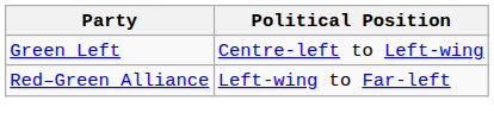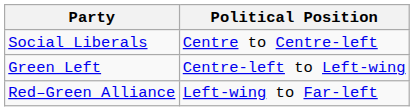+ row: Social Liberals | Centre to Centre-left
